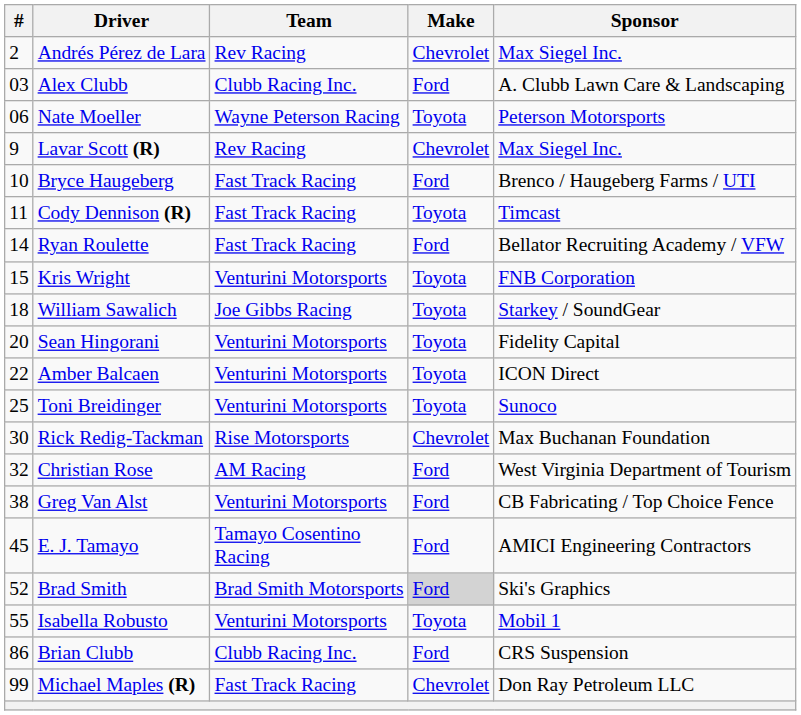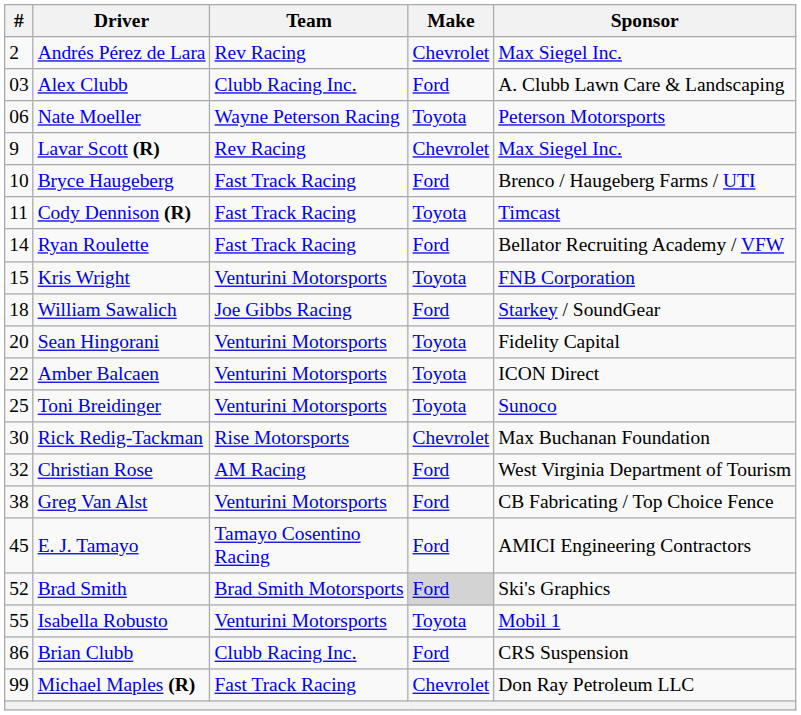William Sawalich | Make: Toyota -> Ford
